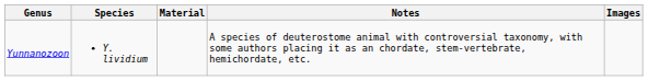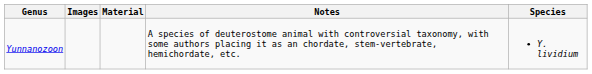columns swapped: Species <-> Images
